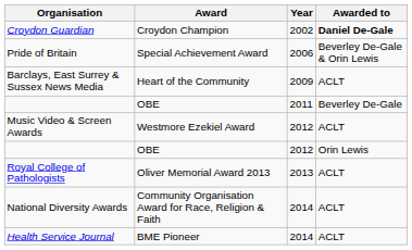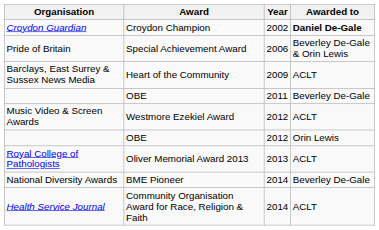National Diversity Awards | Award: Community Organisation Award for Race, Religion & Faith -> BME Pioneer
National Diversity Awards | Awarded to: ACLT -> Beverley De-Gale
Health Service Journal | Award: BME Pioneer -> Community Organisation Award for Race, Religion & Faith
